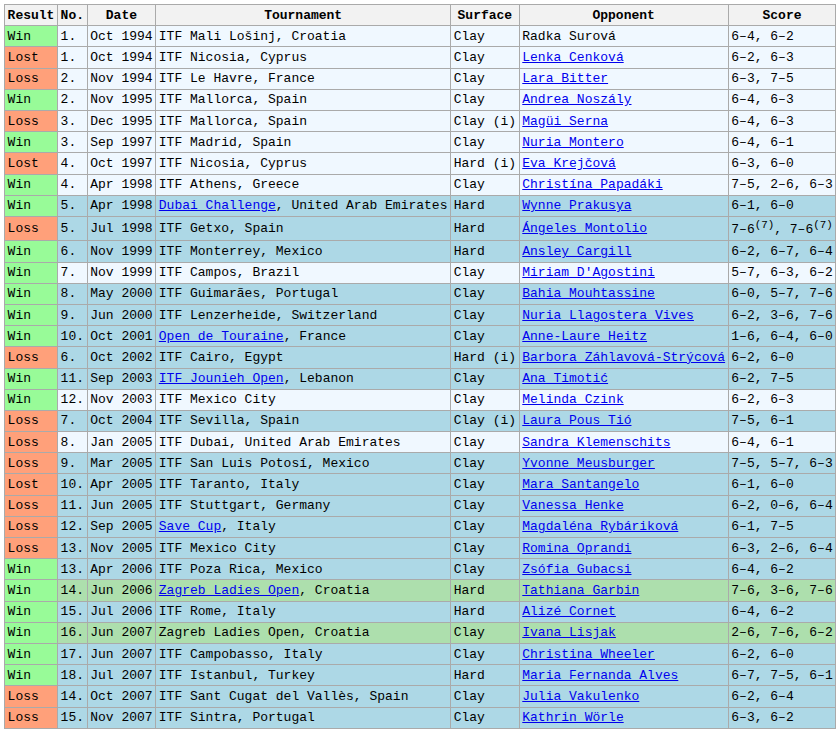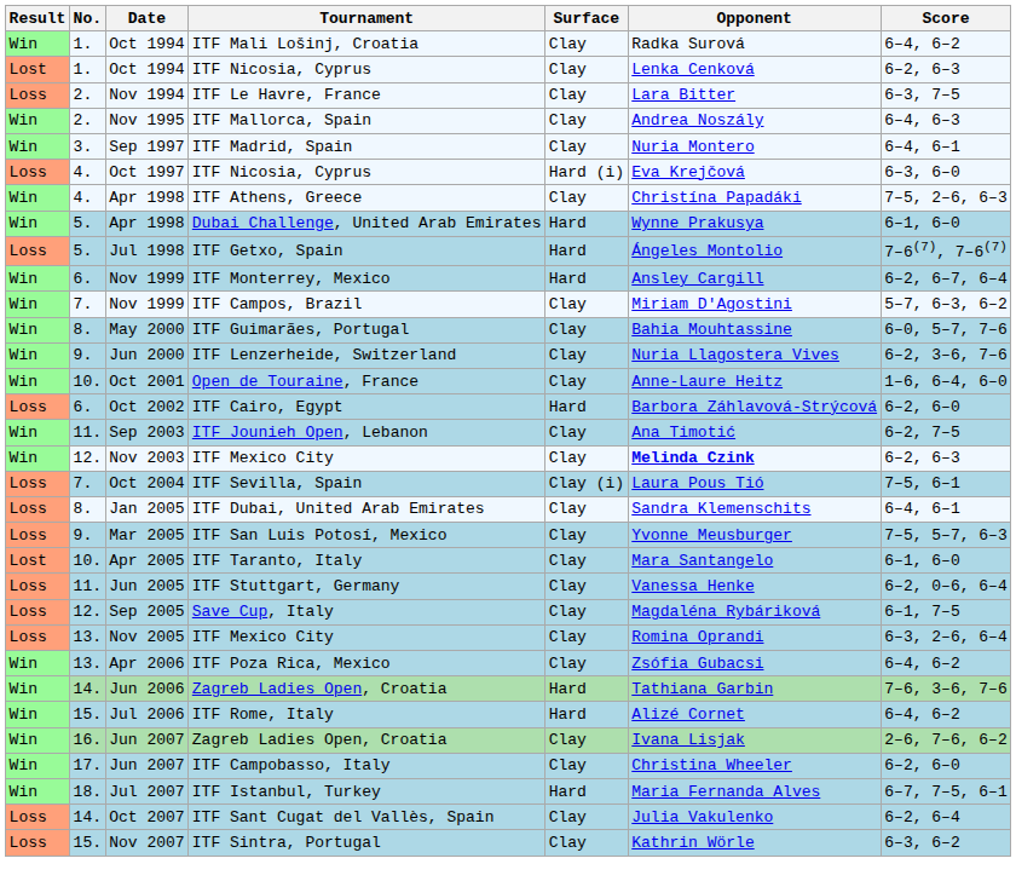- row: Loss | 3. | Dec 1995 | ITF Mallorca, Spain | Clay (i) | Magüi Serna | 6–4, 6–3
Oct 1997 | Result: Lost -> Loss
Oct 2002 | Surface: Hard (i) -> Hard
Nov 2003 | Opponent: normal -> bold
